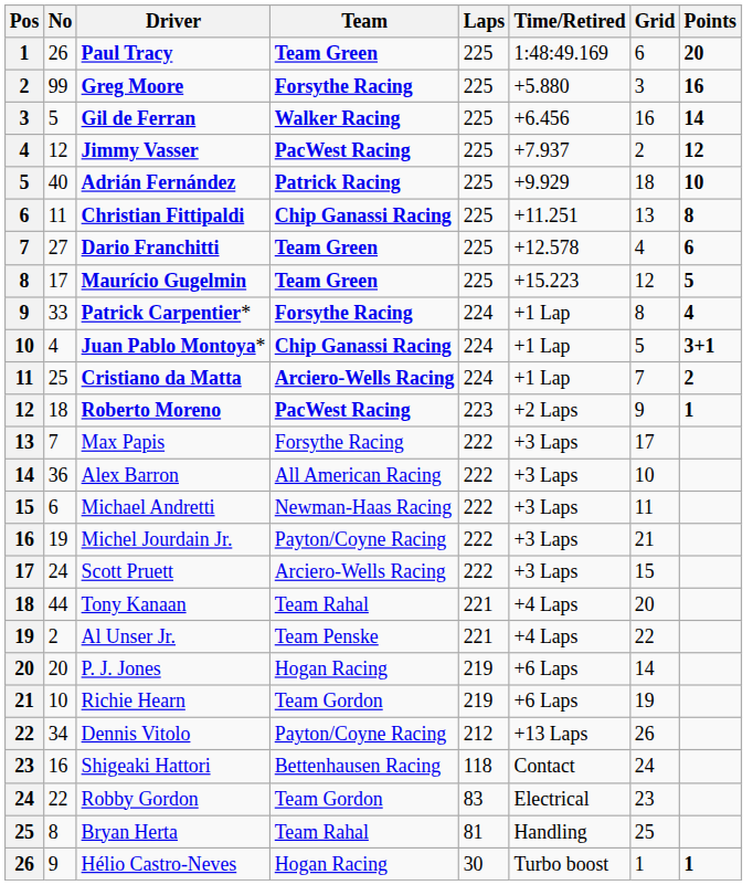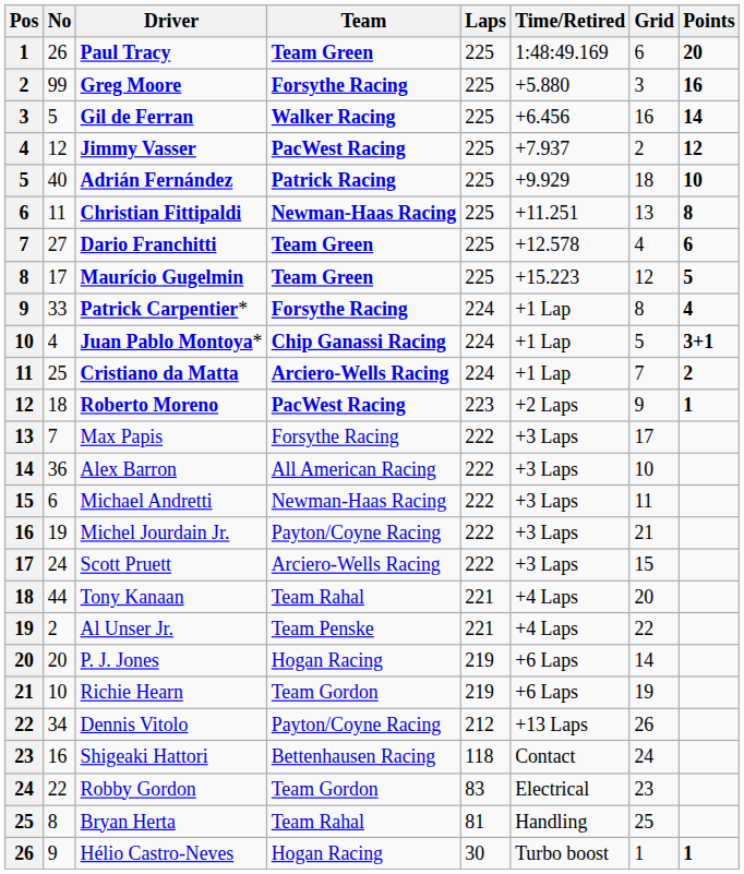Christian Fittipaldi | Team: Chip Ganassi Racing -> Newman-Haas Racing
